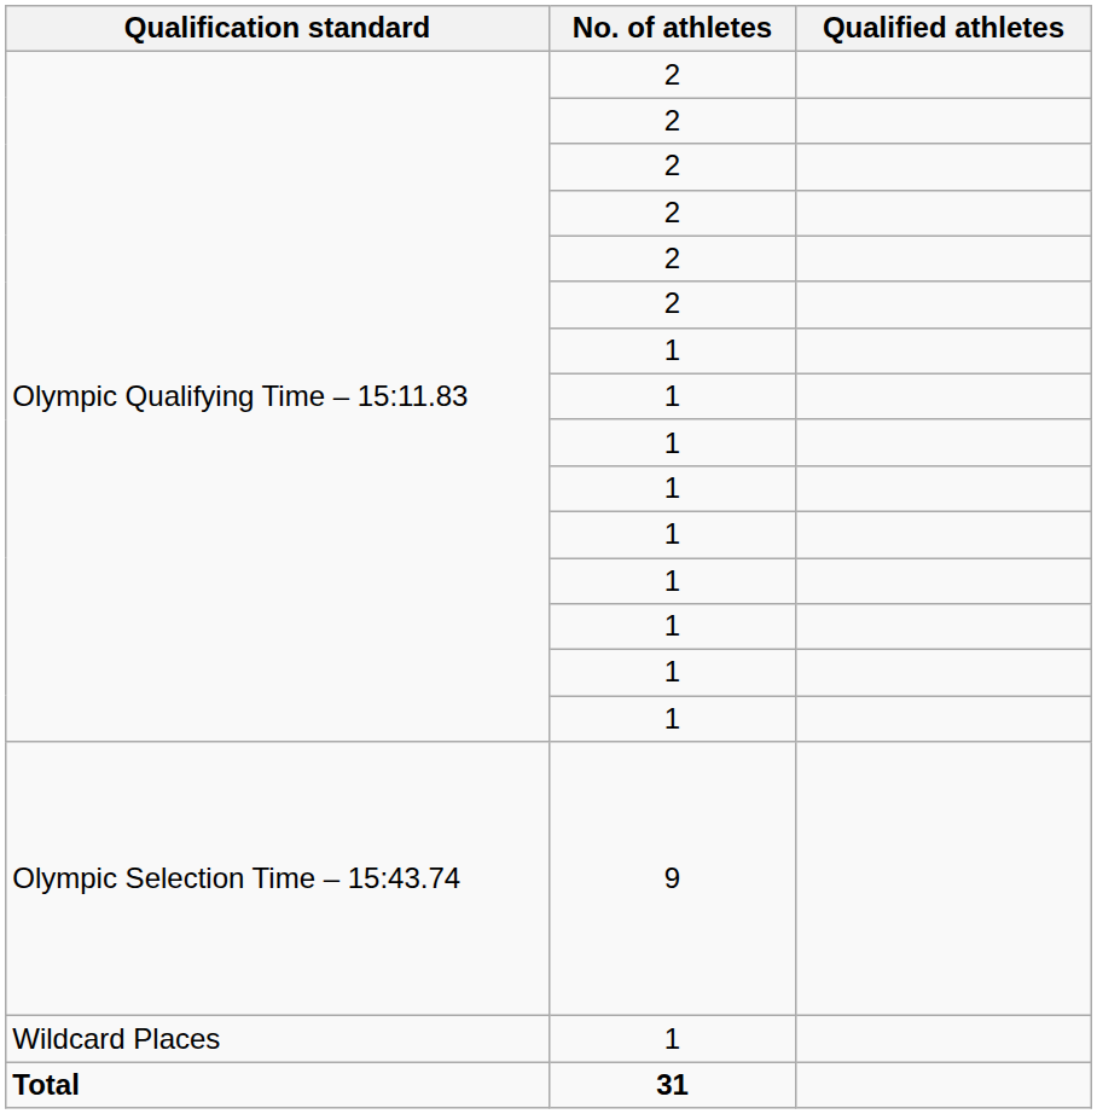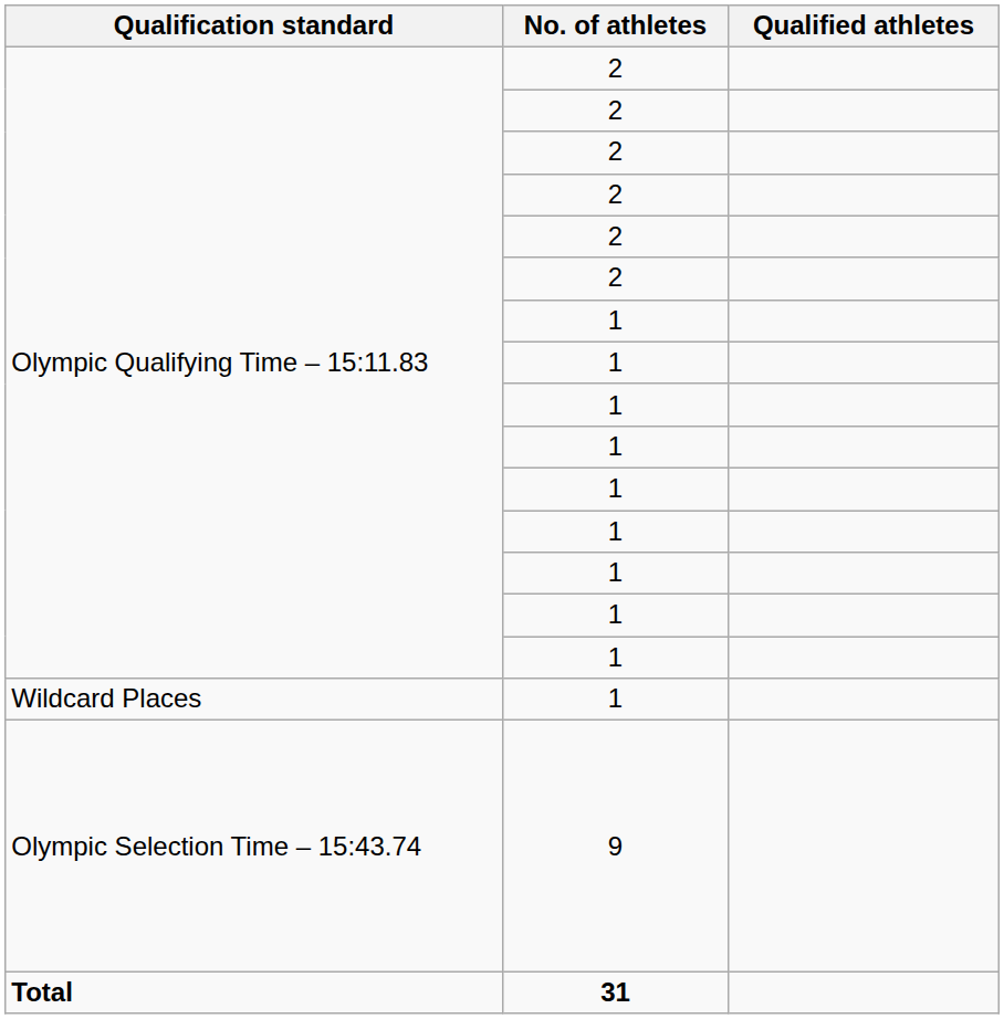rows swapped: Olympic Selection Time – 15:43.74 <-> Wildcard Places
